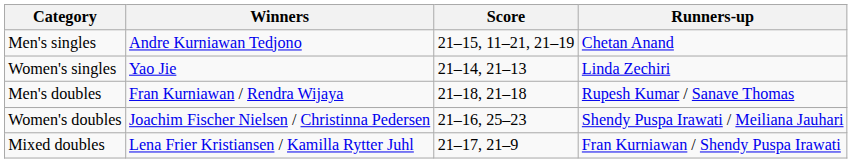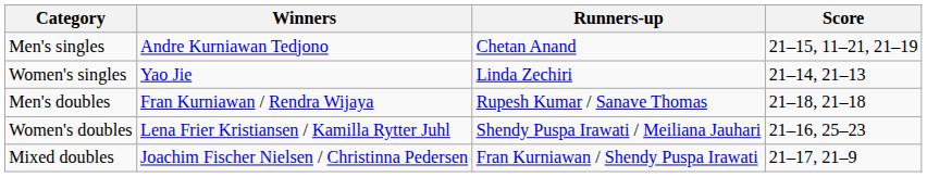columns swapped: Runners-up <-> Score
Women's doubles | Winners: Joachim Fischer Nielsen / Christinna Pedersen -> Lena Frier Kristiansen / Kamilla Rytter Juhl
Mixed doubles | Winners: Lena Frier Kristiansen / Kamilla Rytter Juhl -> Joachim Fischer Nielsen / Christinna Pedersen
